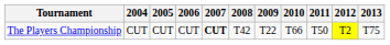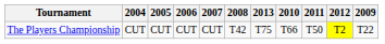columns swapped: 2009 <-> 2013
The Players Championship | 2007: bold -> normal
